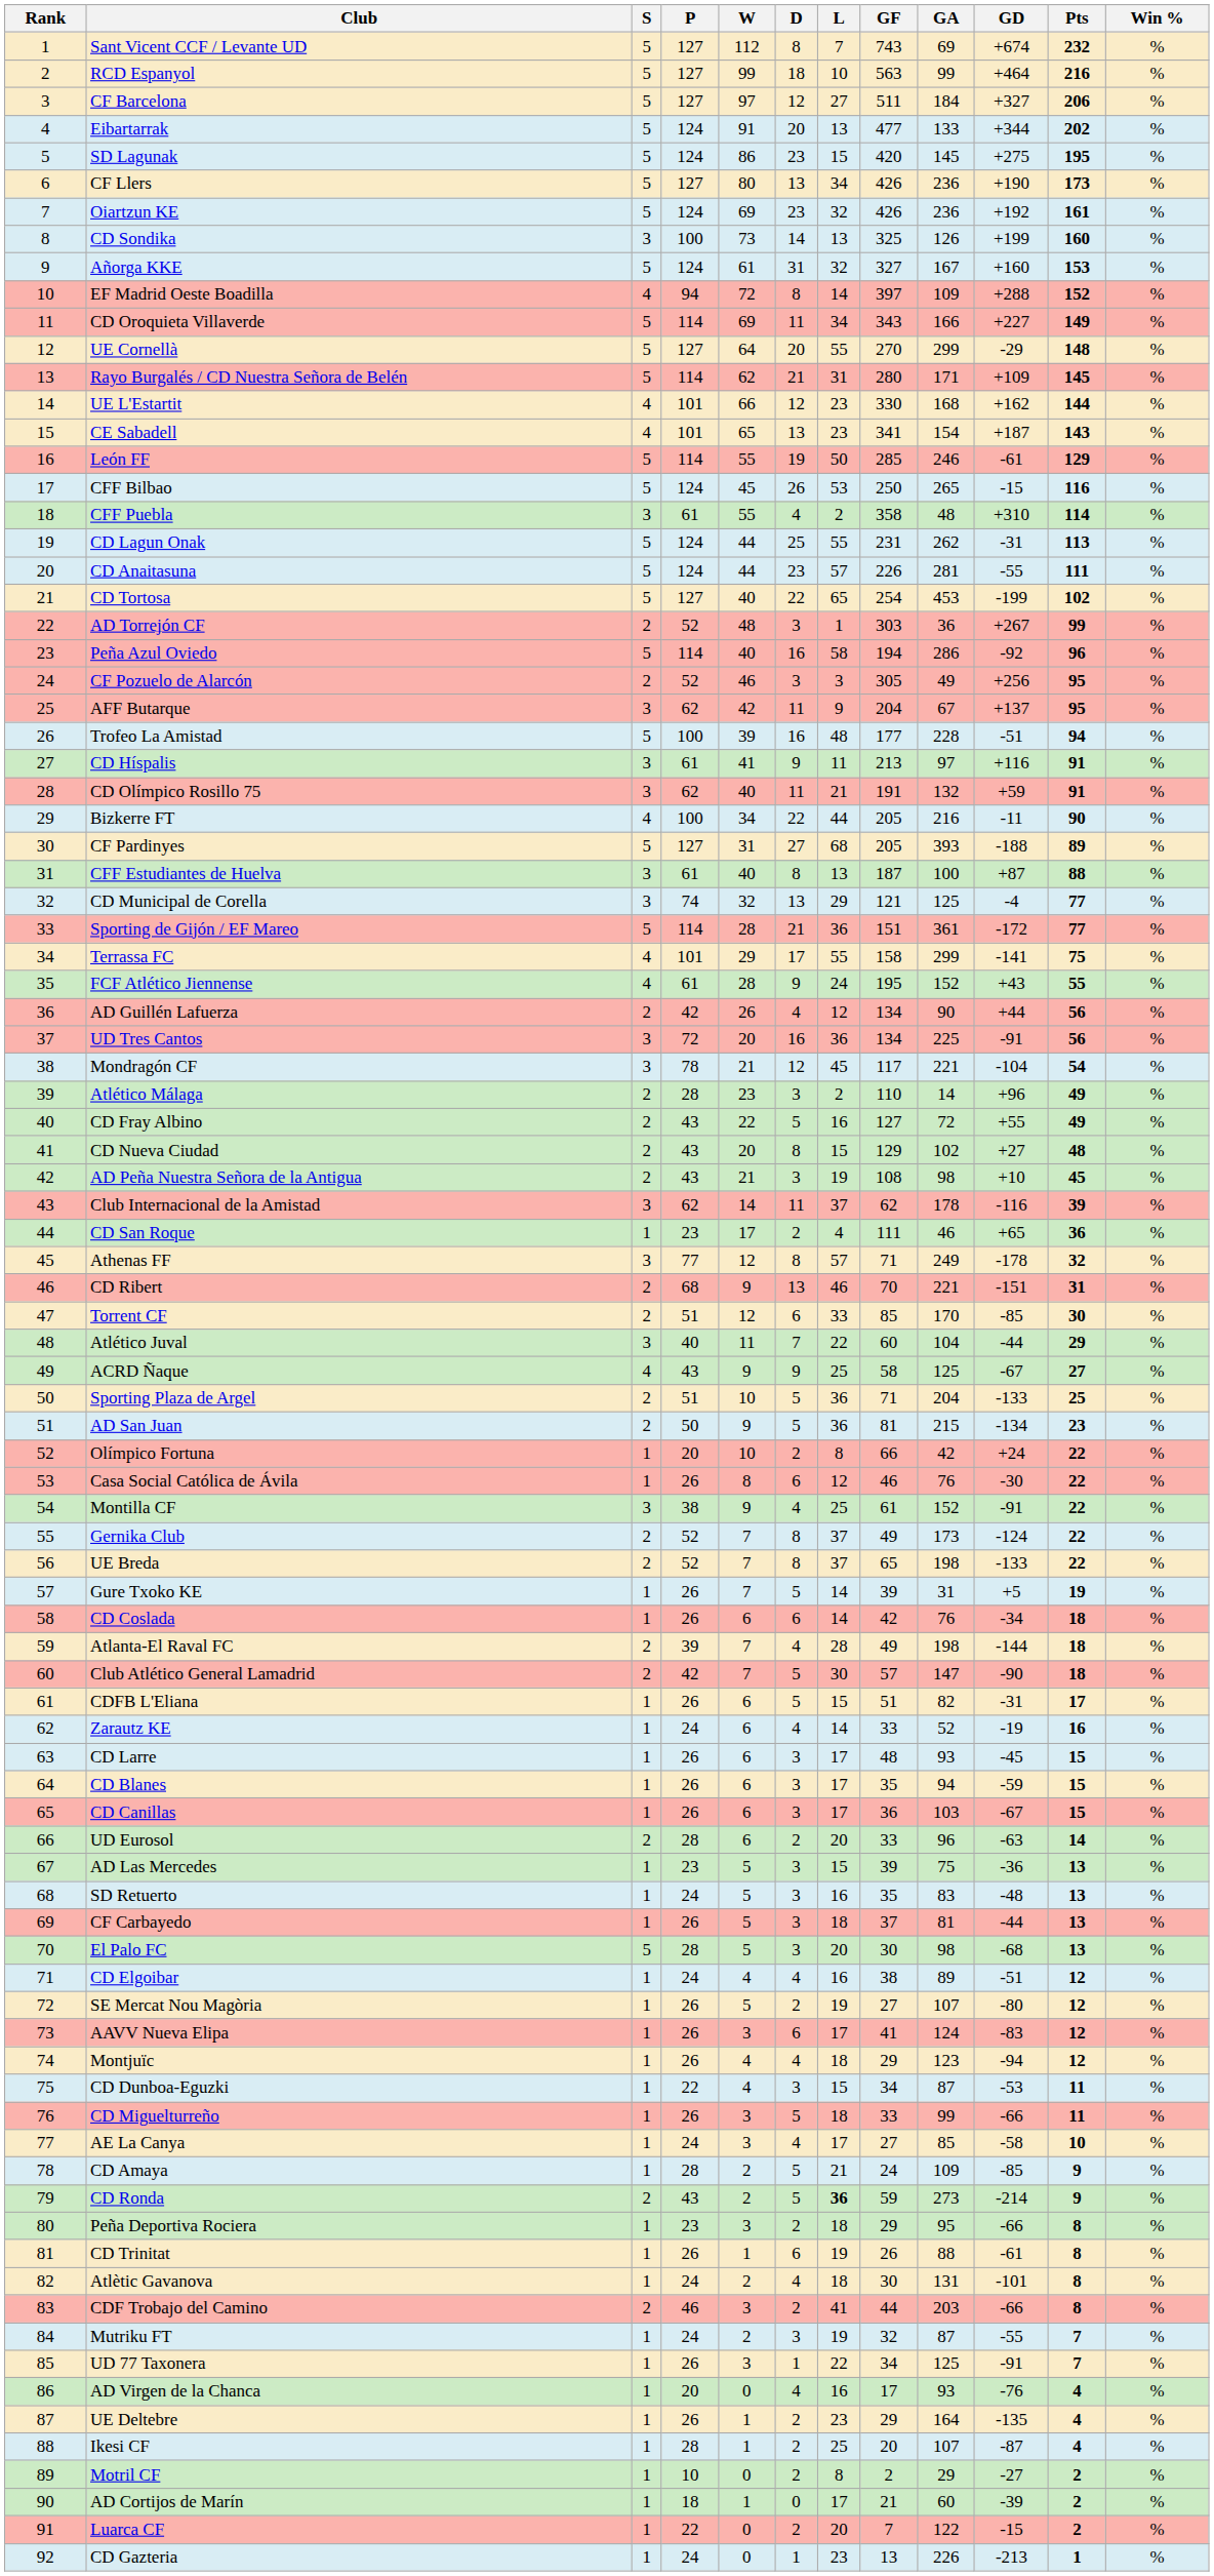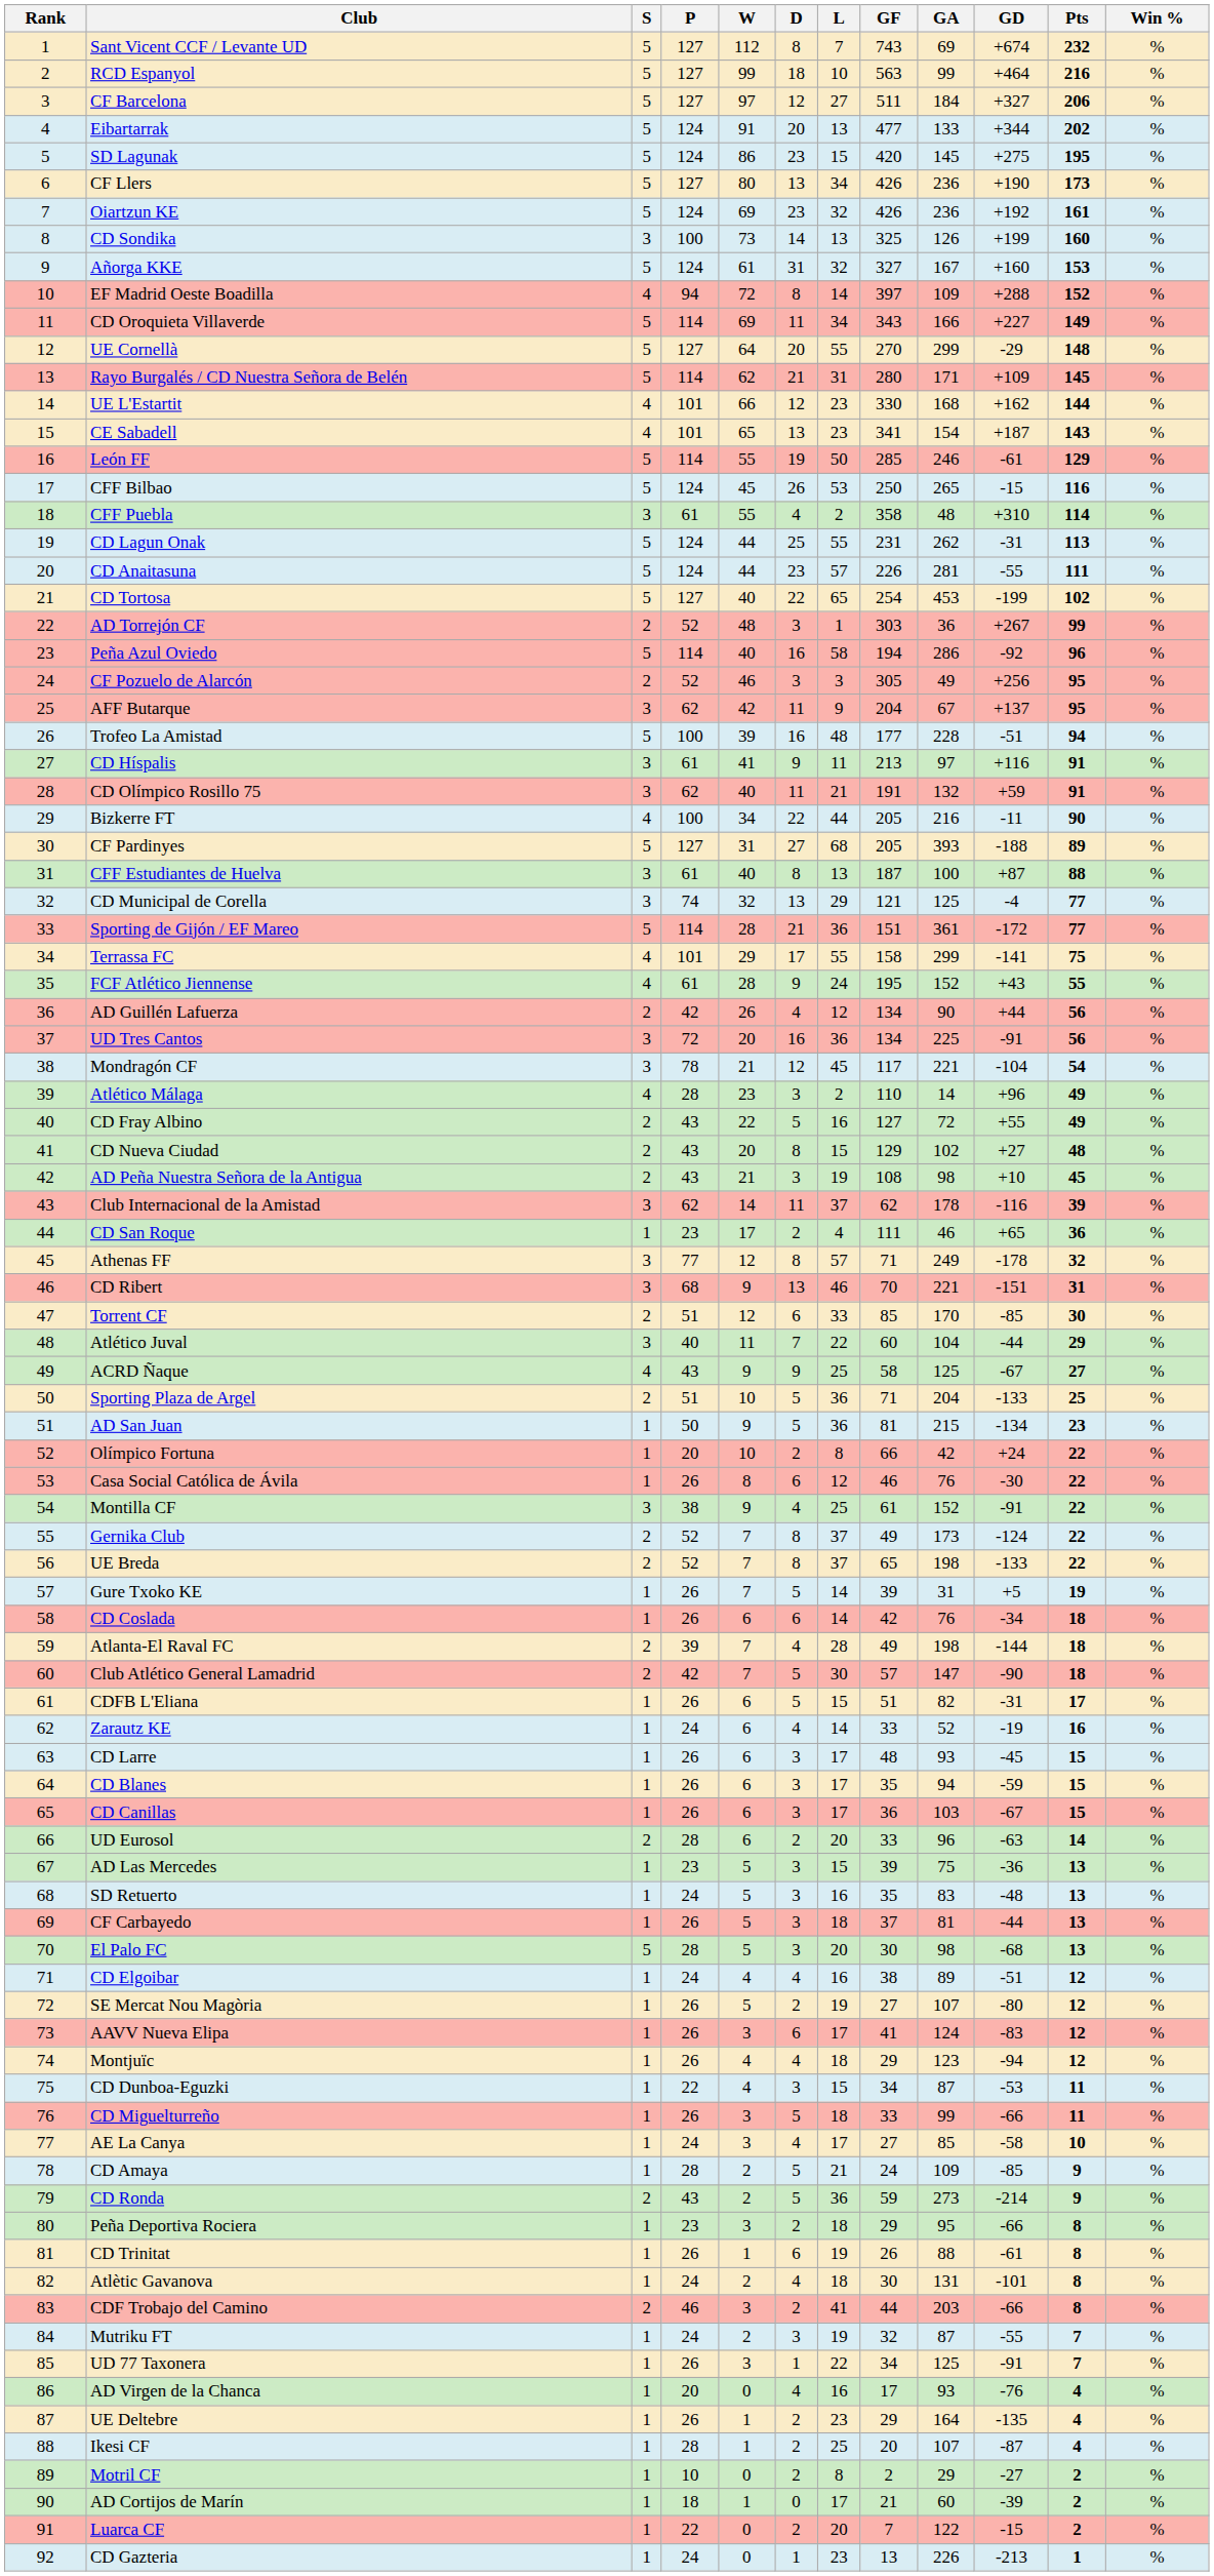Atlético Málaga | S: 2 -> 4
CD Ribert | S: 2 -> 3
AD San Juan | S: 2 -> 1
CD Ronda | L: bold -> normal
